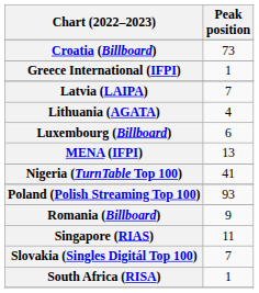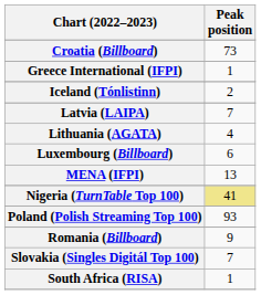+ row: Iceland (Tónlistinn) | 2
Nigeria (TurnTable Top 100) | Peak position: no background -> khaki background
- row: Singapore (RIAS) | 11
